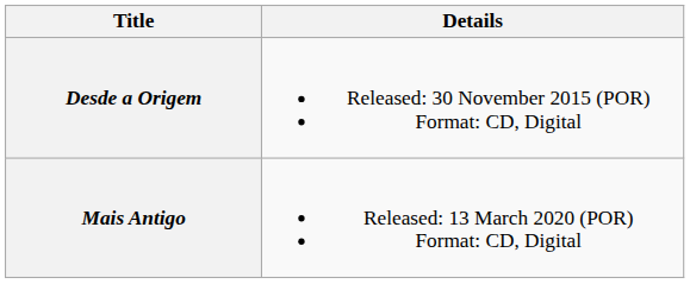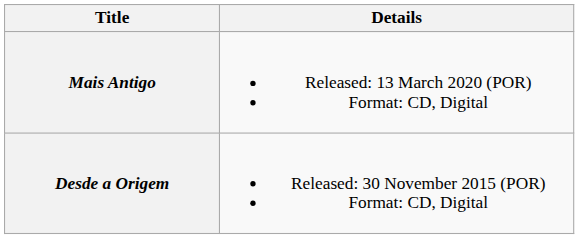rows swapped: Desde a Origem <-> Mais Antigo
